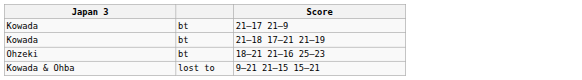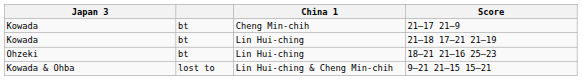+ column: China 1 | Cheng Min-chih | Lin Hui-ching | Lin Hui-ching | Lin Hui-ching & Cheng Min-chih
